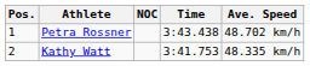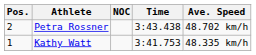Petra Rossner | Pos.: 1 -> 2
Kathy Watt | Pos.: 2 -> 1
